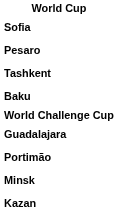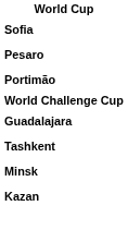rows swapped: Tashkent <-> Portimão
- row: Baku
